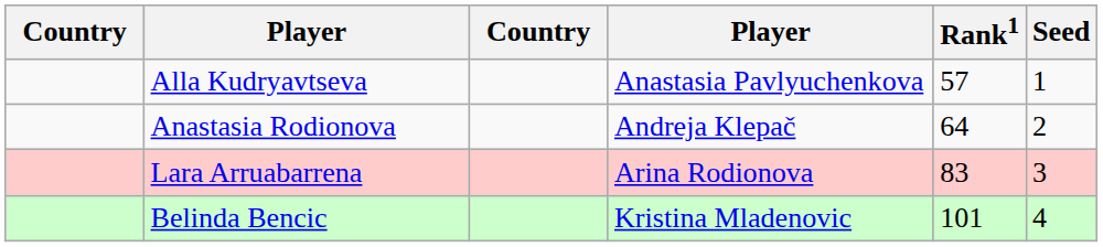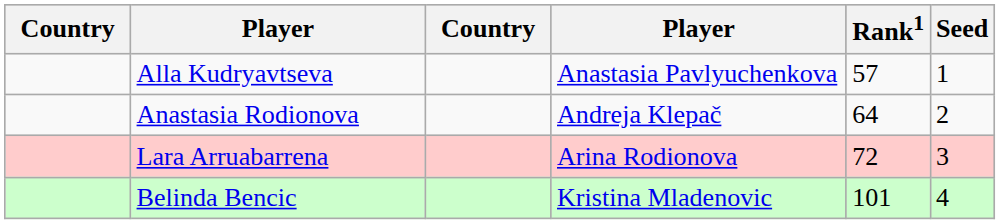Lara Arruabarrena | Rank1: 83 -> 72
